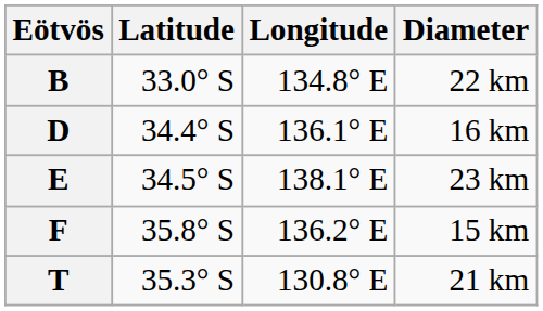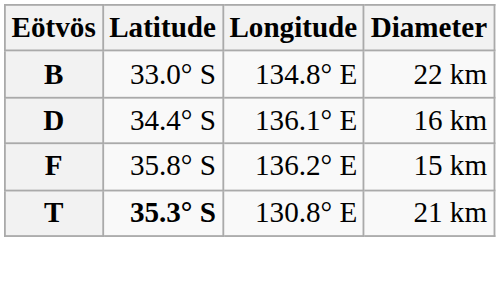- row: E | 34.5° S | 138.1° E | 23 km
T | Latitude: normal -> bold
